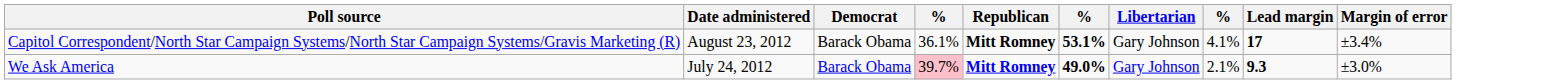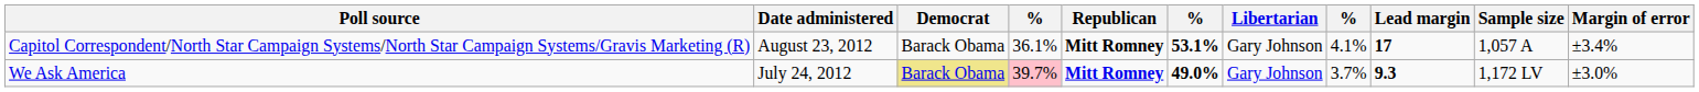+ column: Sample size | 1,057 A | 1,172 LV
We Ask America | Democrat: no background -> khaki background
We Ask America | column 8: 2.1% -> 3.7%
